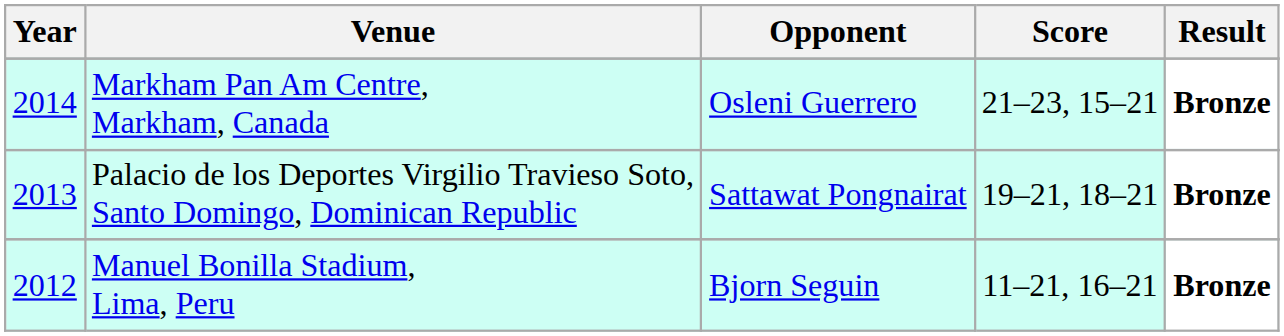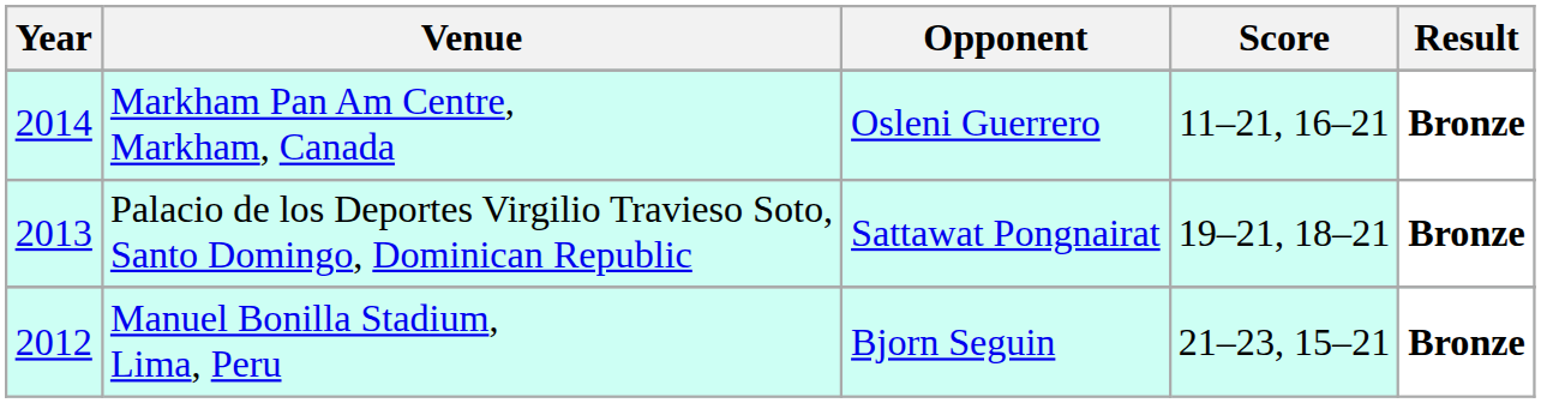Markham Pan Am Centre, Markham, Canada | Score: 21–23, 15–21 -> 11–21, 16–21
Manuel Bonilla Stadium, Lima, Peru | Score: 11–21, 16–21 -> 21–23, 15–21
